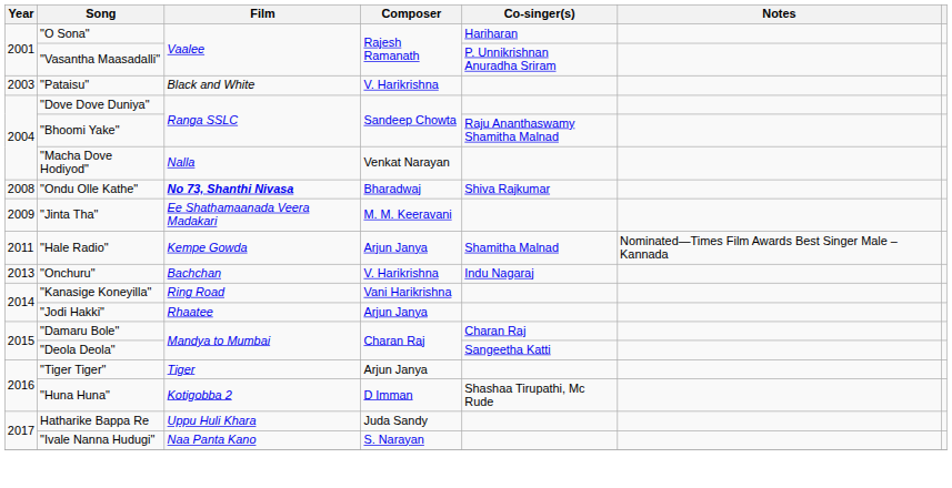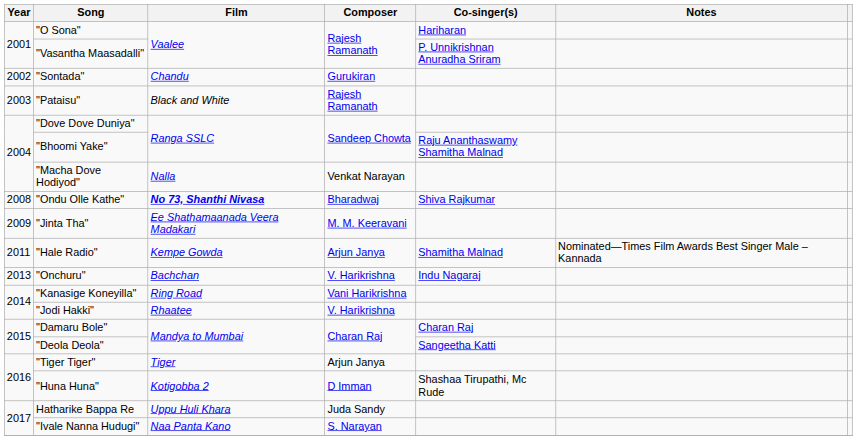+ row: 2002 | "Sontada" | Chandu | Gurukiran
"Pataisu" | Composer: V. Harikrishna -> Rajesh Ramanath
"Jodi Hakki" | Composer: Arjun Janya -> V. Harikrishna
